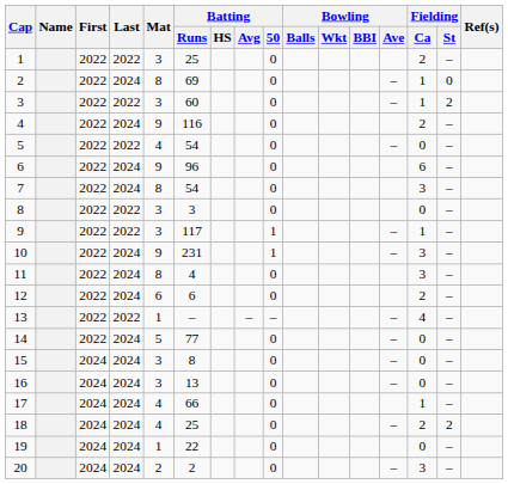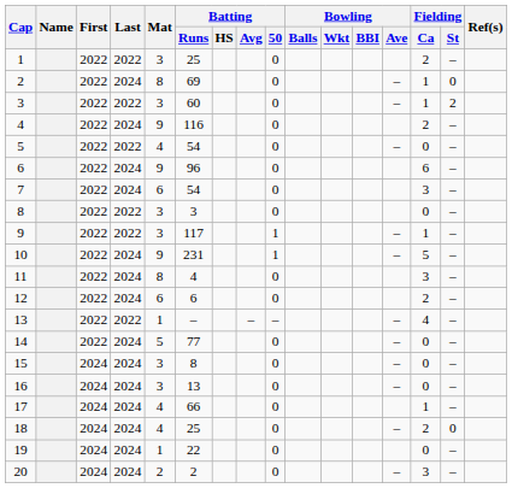7 | Mat: 8 -> 6
10 | Fielding / Ca: 3 -> 5
18 | Fielding / St: 2 -> 0
